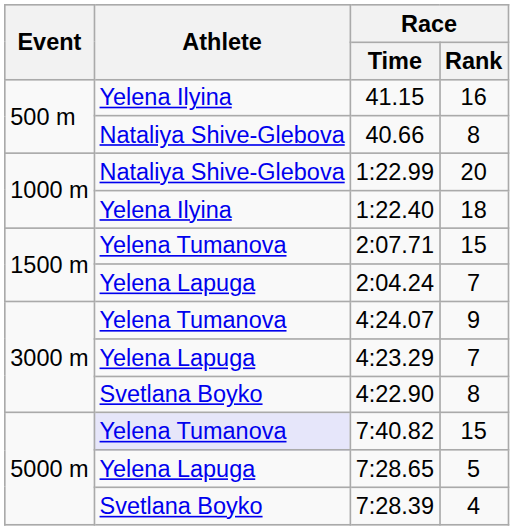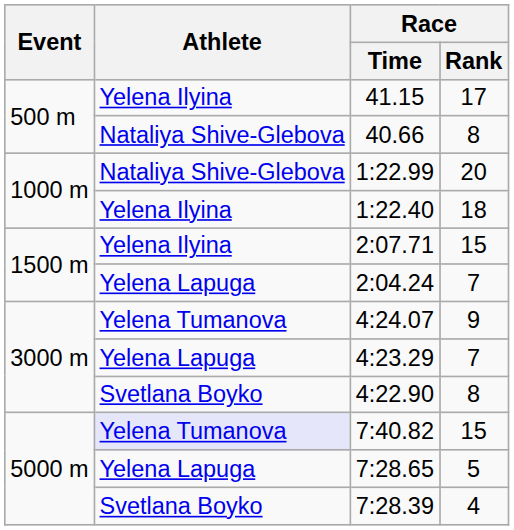41.15 | Race / Rank: 16 -> 17
2:07.71 | Athlete: Yelena Tumanova -> Yelena Ilyina
